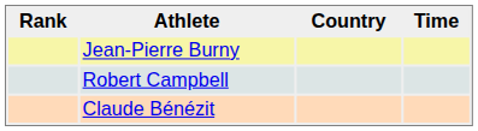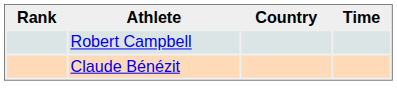- row: Jean-Pierre Burny
